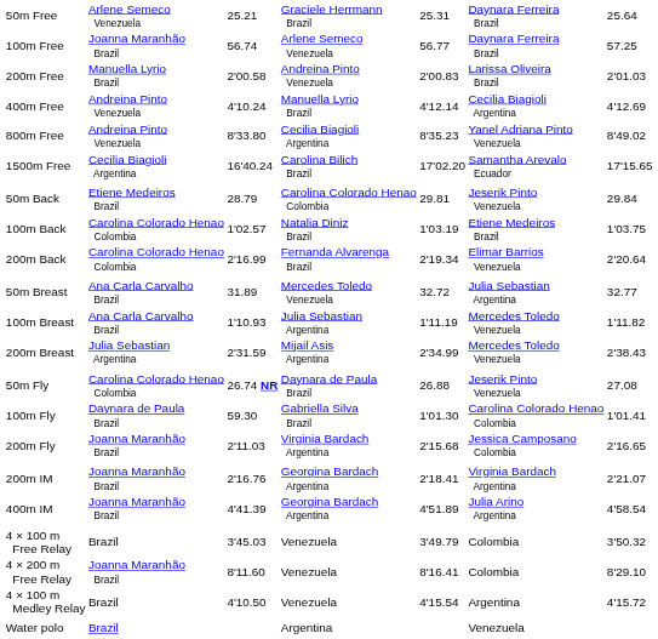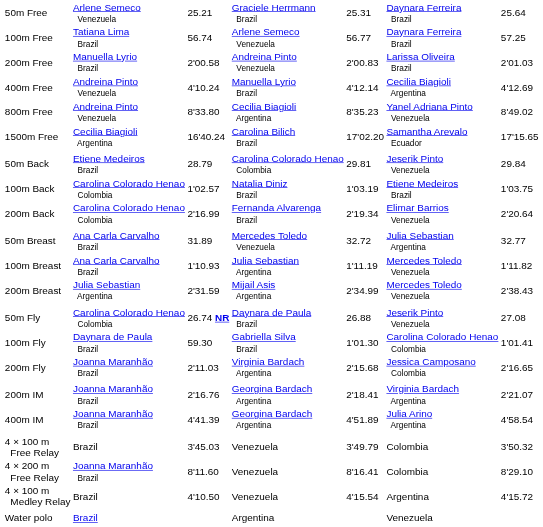100m Free | column 2: Joanna Maranhão Brazil -> Tatiana Lima Brazil
